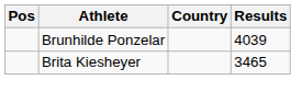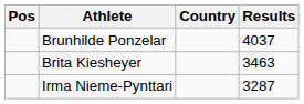Brunhilde Ponzelar | Results: 4039 -> 4037
Brita Kiesheyer | Results: 3465 -> 3463
+ row: Irma Nieme-Pynttari | 3287
